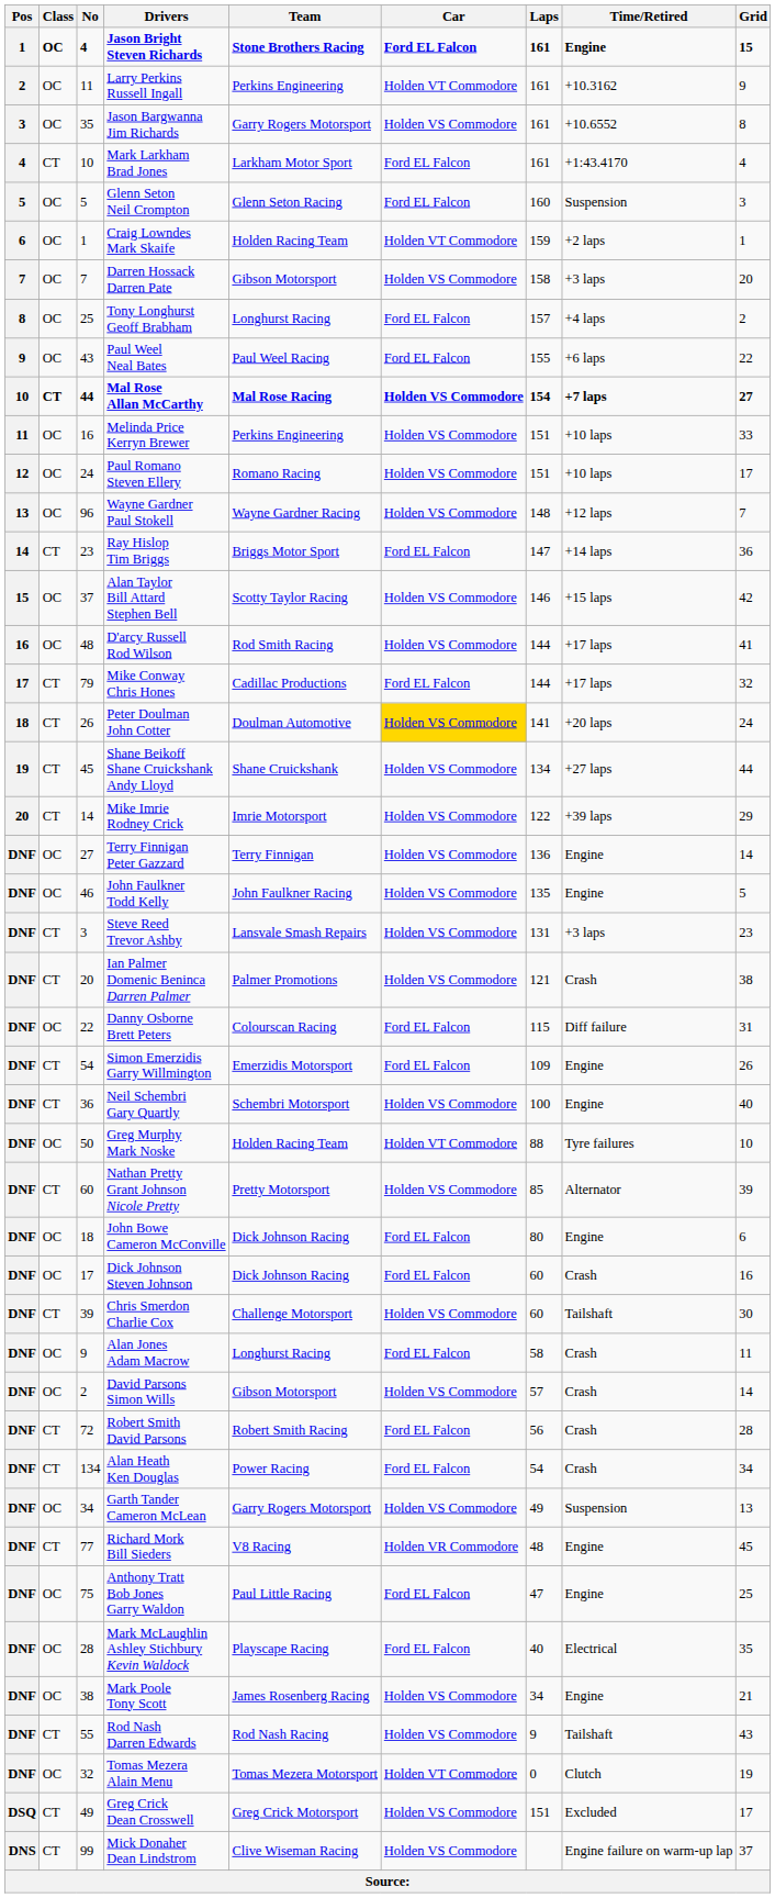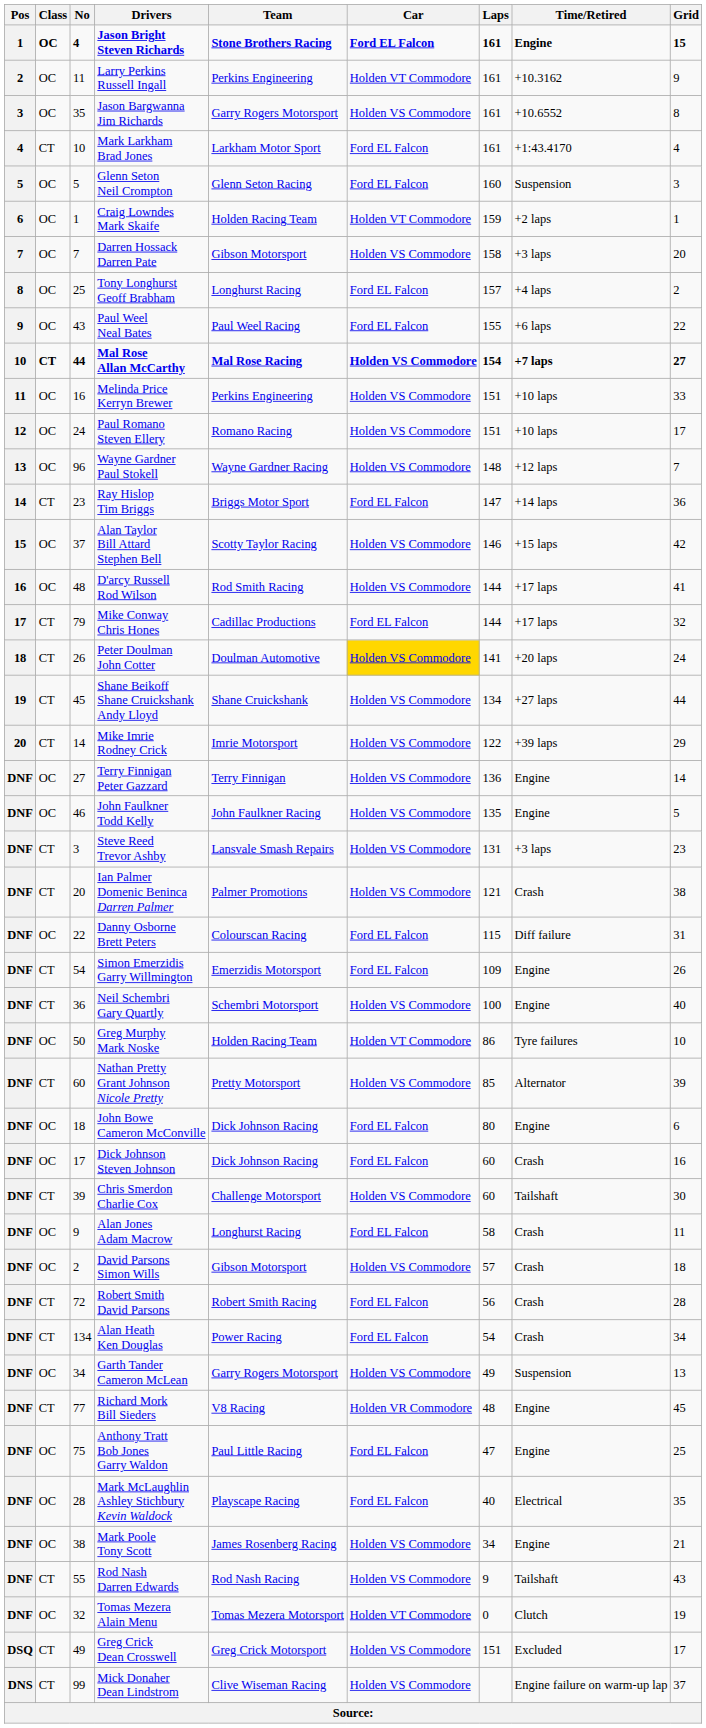Greg Murphy Mark Noske | Laps: 88 -> 86
David Parsons Simon Wills | Grid: 14 -> 18
